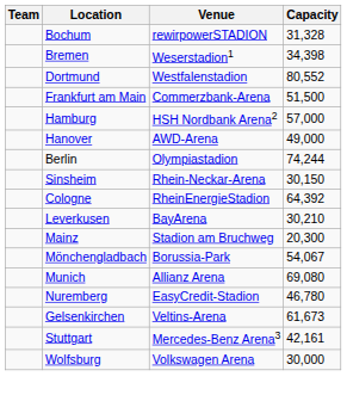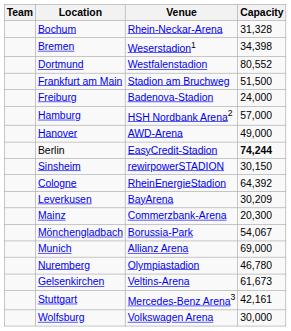Bochum | Venue: rewirpowerSTADION -> Rhein-Neckar-Arena
Frankfurt am Main | Venue: Commerzbank-Arena -> Stadion am Bruchweg
+ row: Freiburg | Badenova-Stadion | 24,000
Berlin | Venue: Olympiastadion -> EasyCredit-Stadion
Berlin | Capacity: normal -> bold
Sinsheim | Venue: Rhein-Neckar-Arena -> rewirpowerSTADION
Leverkusen | Capacity: 30,210 -> 30,209
Mainz | Venue: Stadion am Bruchweg -> Commerzbank-Arena
Munich | Capacity: 69,080 -> 69,000
Nuremberg | Venue: EasyCredit-Stadion -> Olympiastadion
